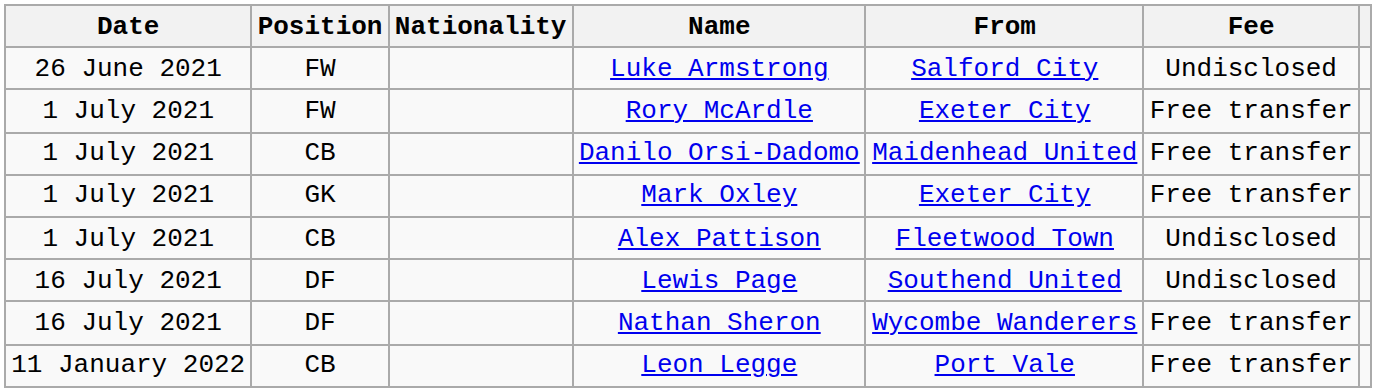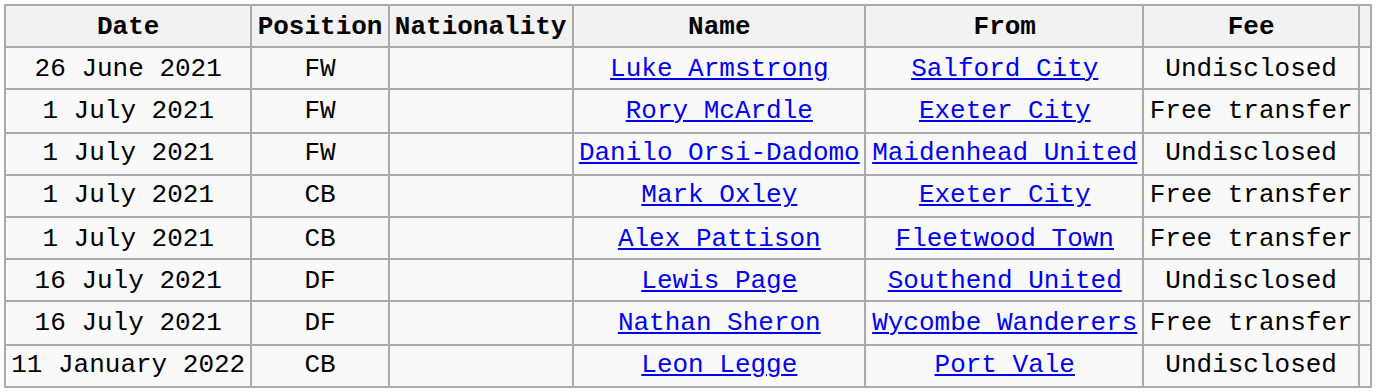Danilo Orsi-Dadomo | Position: CB -> FW
Danilo Orsi-Dadomo | Fee: Free transfer -> Undisclosed
Mark Oxley | Position: GK -> CB
Alex Pattison | Fee: Undisclosed -> Free transfer
Leon Legge | Fee: Free transfer -> Undisclosed
